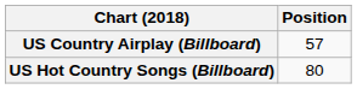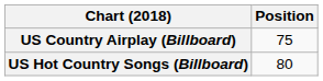US Country Airplay (Billboard) | Position: 57 -> 75
